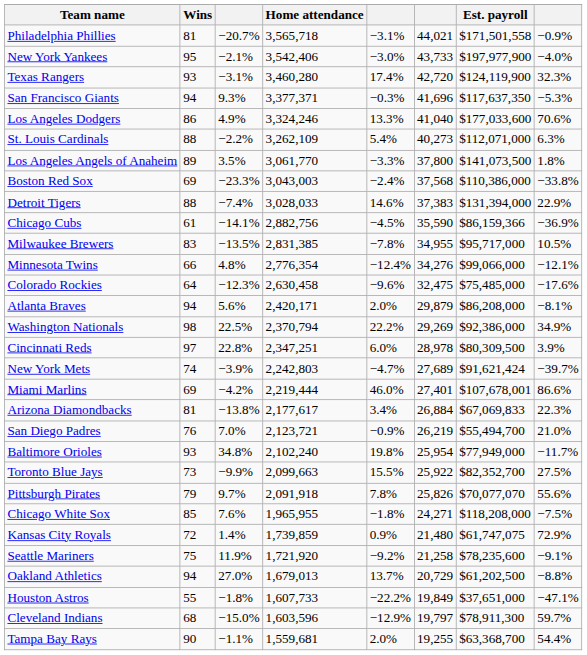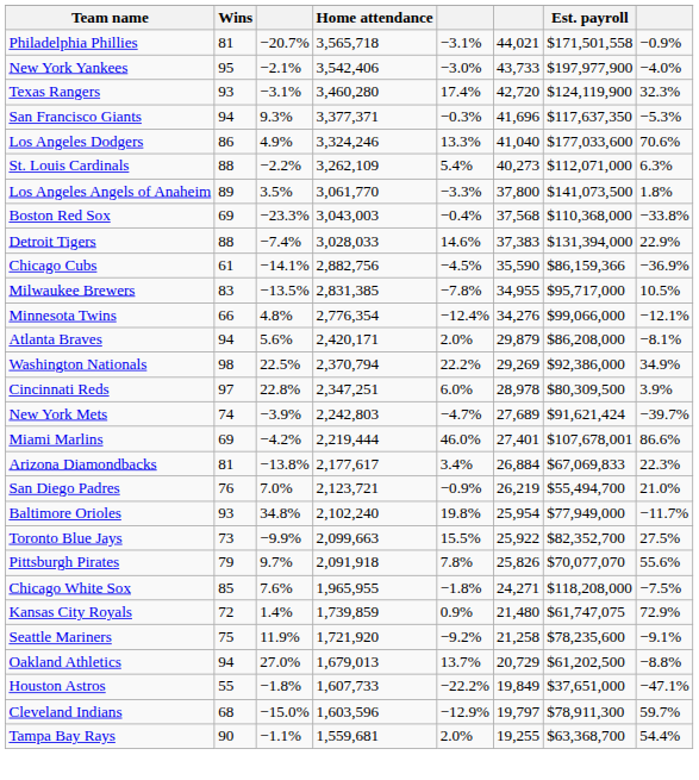Boston Red Sox | column 5: −2.4% -> −0.4%
Boston Red Sox | Est. payroll: $110,386,000 -> $110,368,000
- row: Colorado Rockies | 64 | −12.3% | 2,630,458 | −9.6% | 32,475 | $75,485,000 | −17.6%
